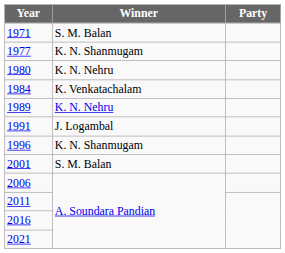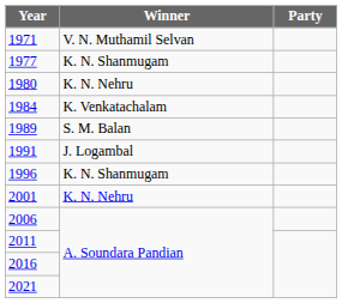1971 | Winner: S. M. Balan -> V. N. Muthamil Selvan
1989 | Winner: K. N. Nehru -> S. M. Balan
2001 | Winner: S. M. Balan -> K. N. Nehru
